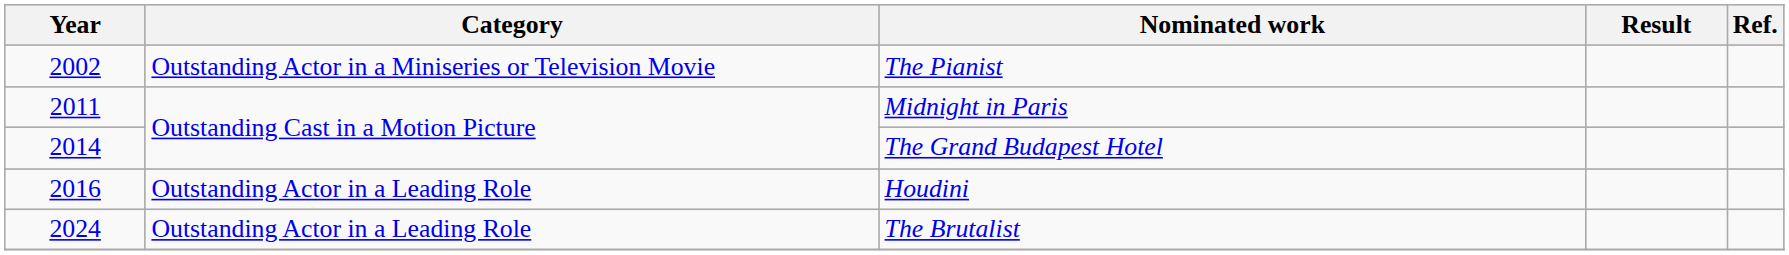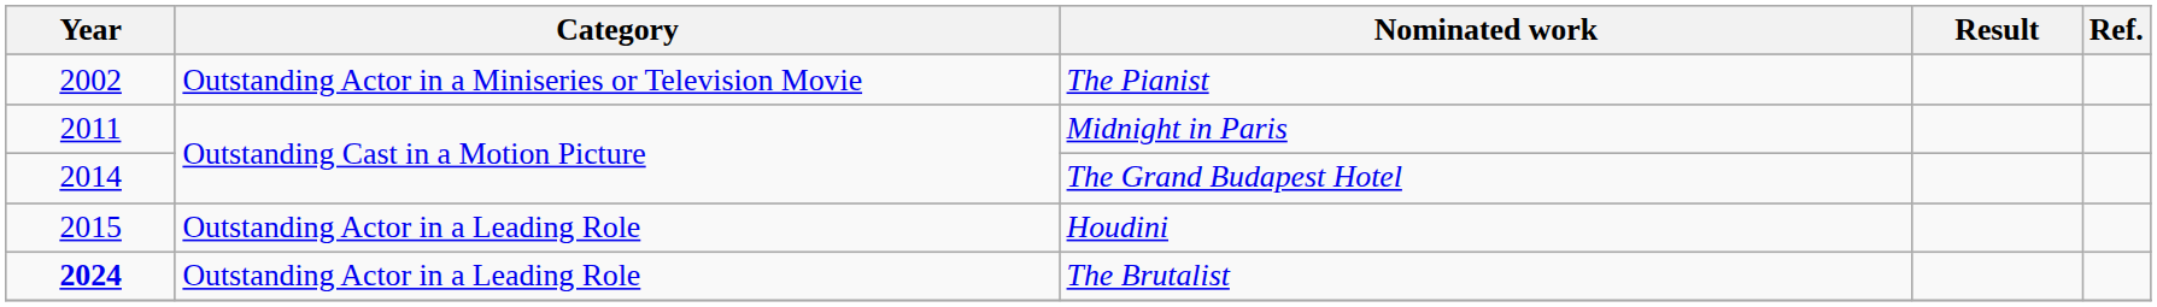Houdini | Year: 2016 -> 2015
The Brutalist | Year: normal -> bold
